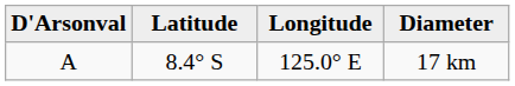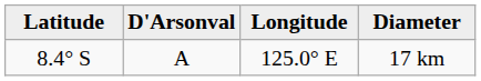columns swapped: D'Arsonval <-> Latitude
